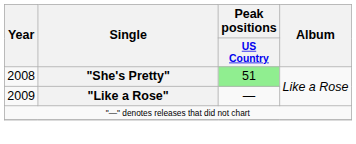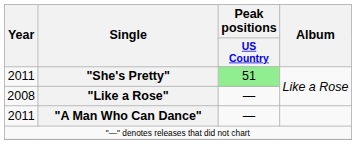"She's Pretty" | Year: 2008 -> 2011
"Like a Rose" | Year: 2009 -> 2008
+ row: 2011 | "A Man Who Can Dance" | —
